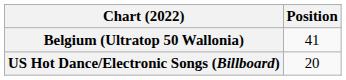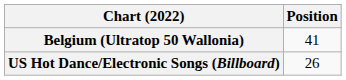US Hot Dance/Electronic Songs (Billboard) | Position: 20 -> 26
